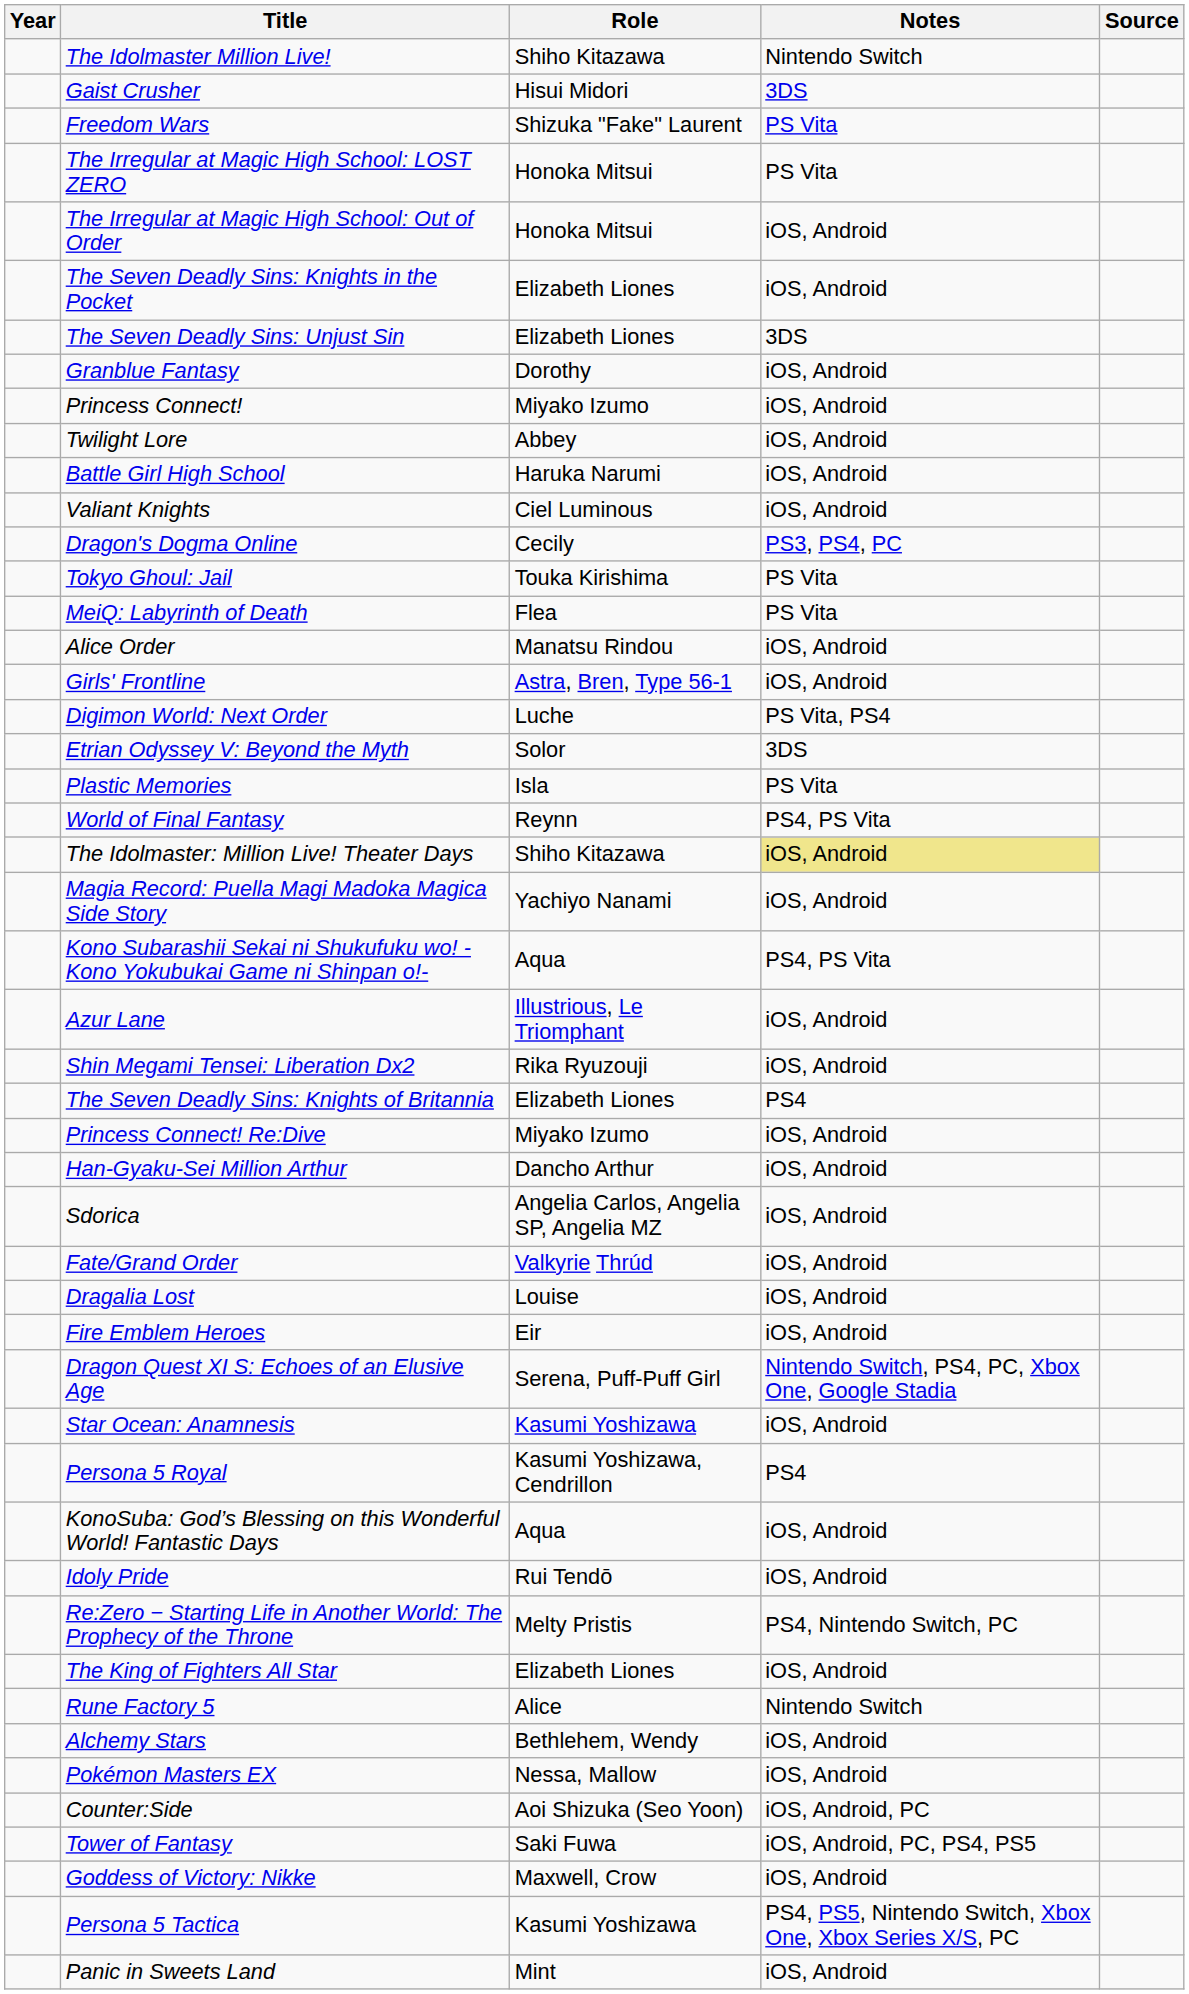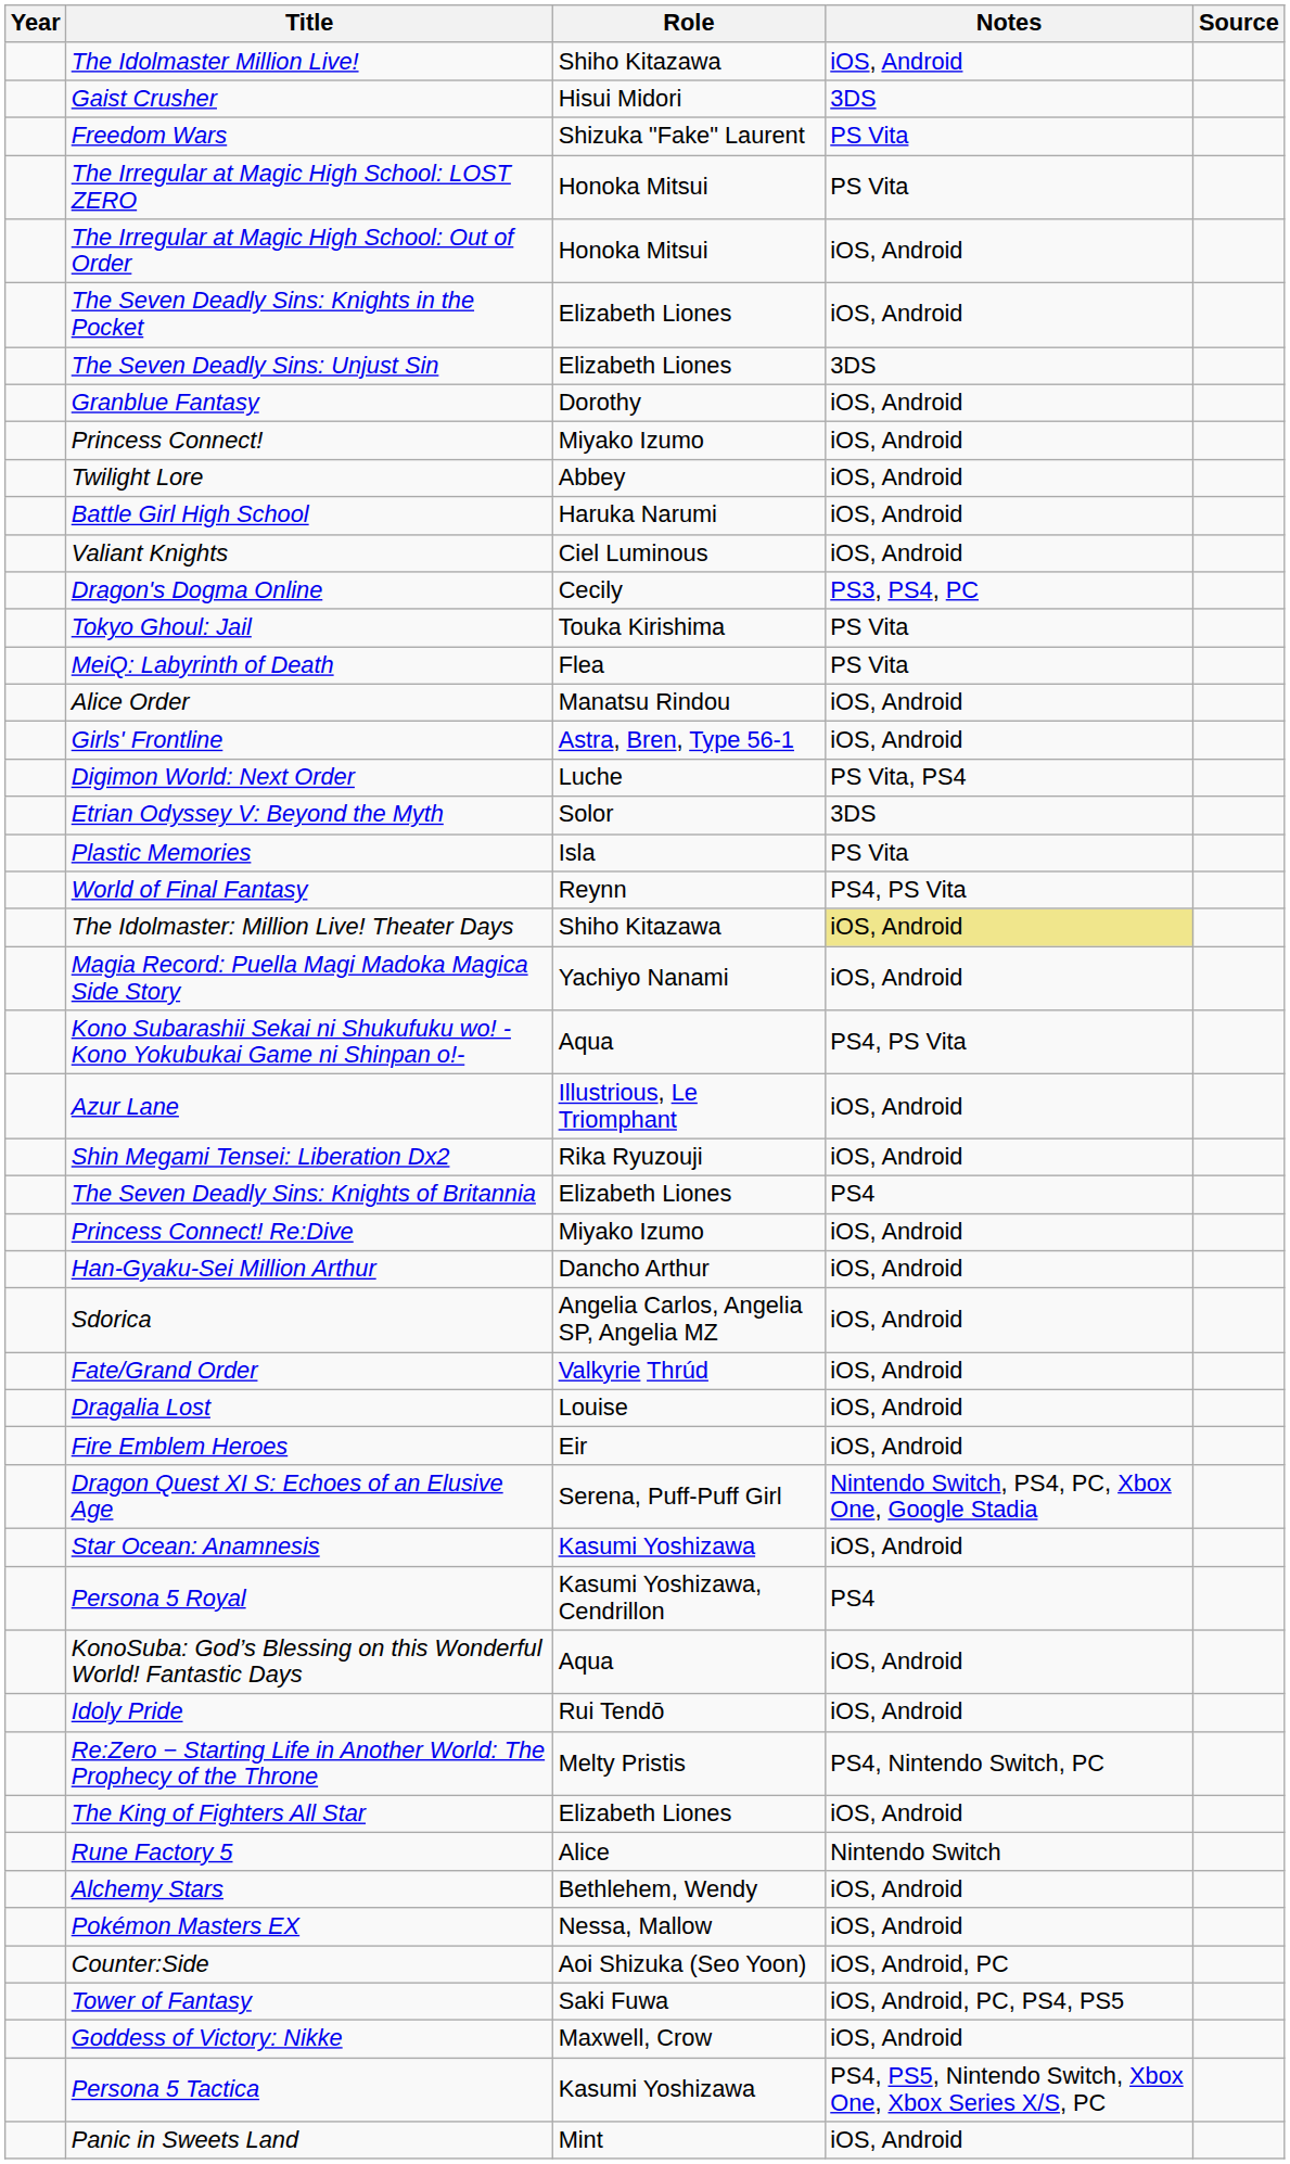The Idolmaster Million Live! | Notes: Nintendo Switch -> iOS, Android
